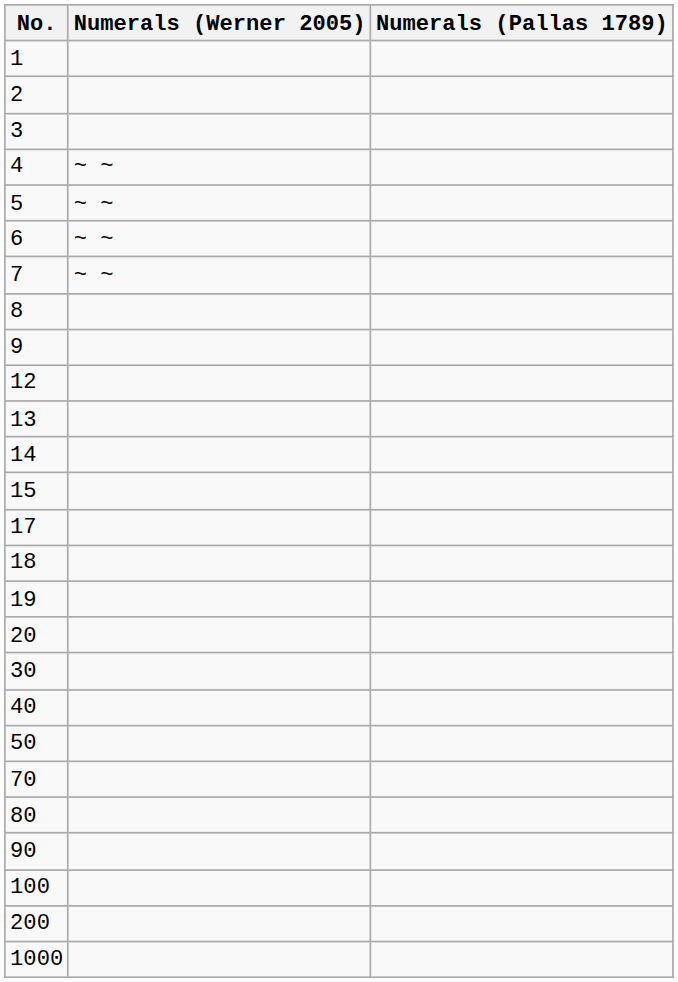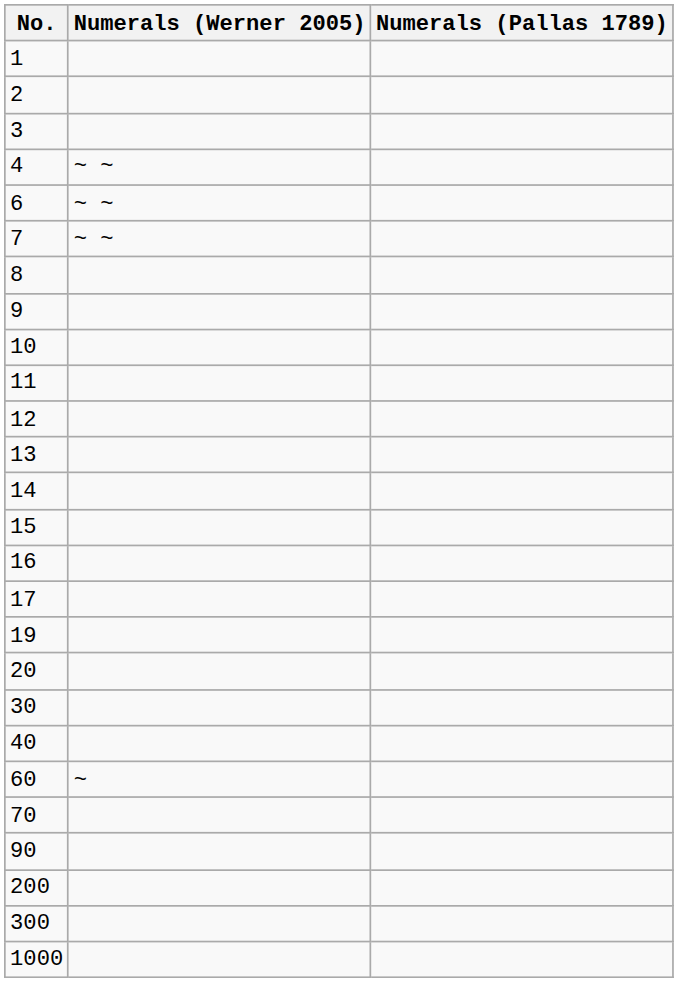- row: 5 | ~ ~
+ row: 10
+ row: 11
+ row: 16
- row: 18
- row: 50
+ row: 60 | ~
- row: 80
- row: 100
+ row: 300
